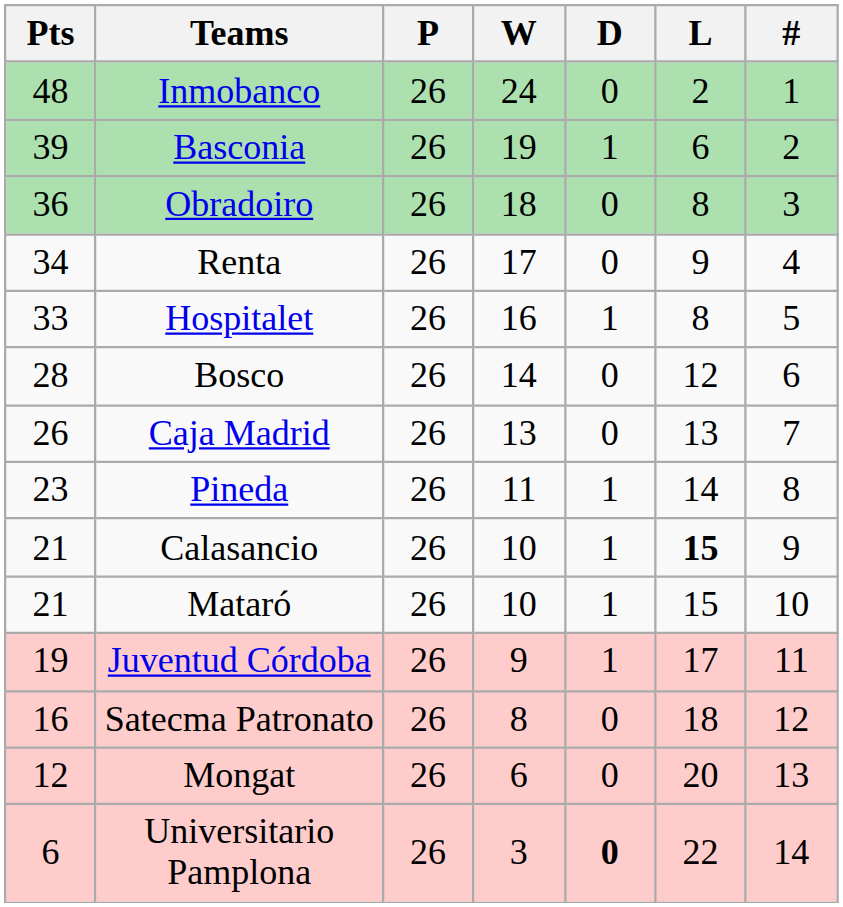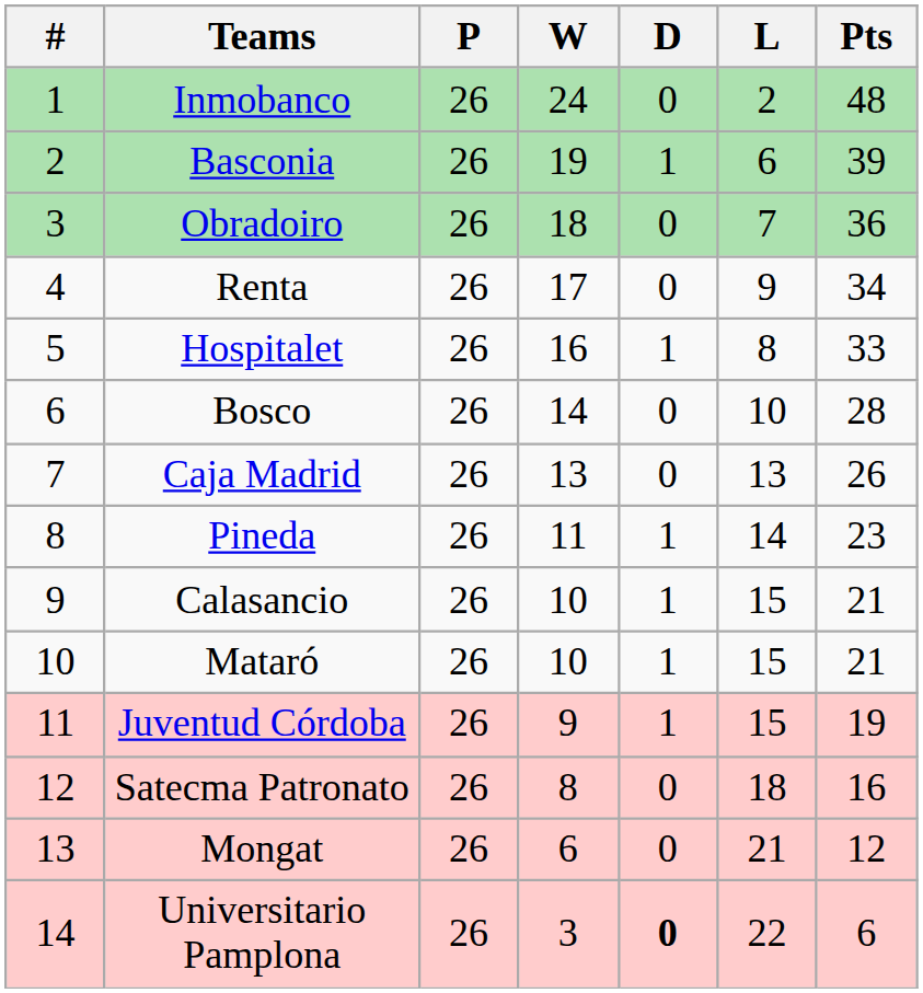columns swapped: # <-> Pts
Obradoiro | L: 8 -> 7
Bosco | L: 12 -> 10
Calasancio | L: bold -> normal
Juventud Córdoba | L: 17 -> 15
Mongat | L: 20 -> 21
